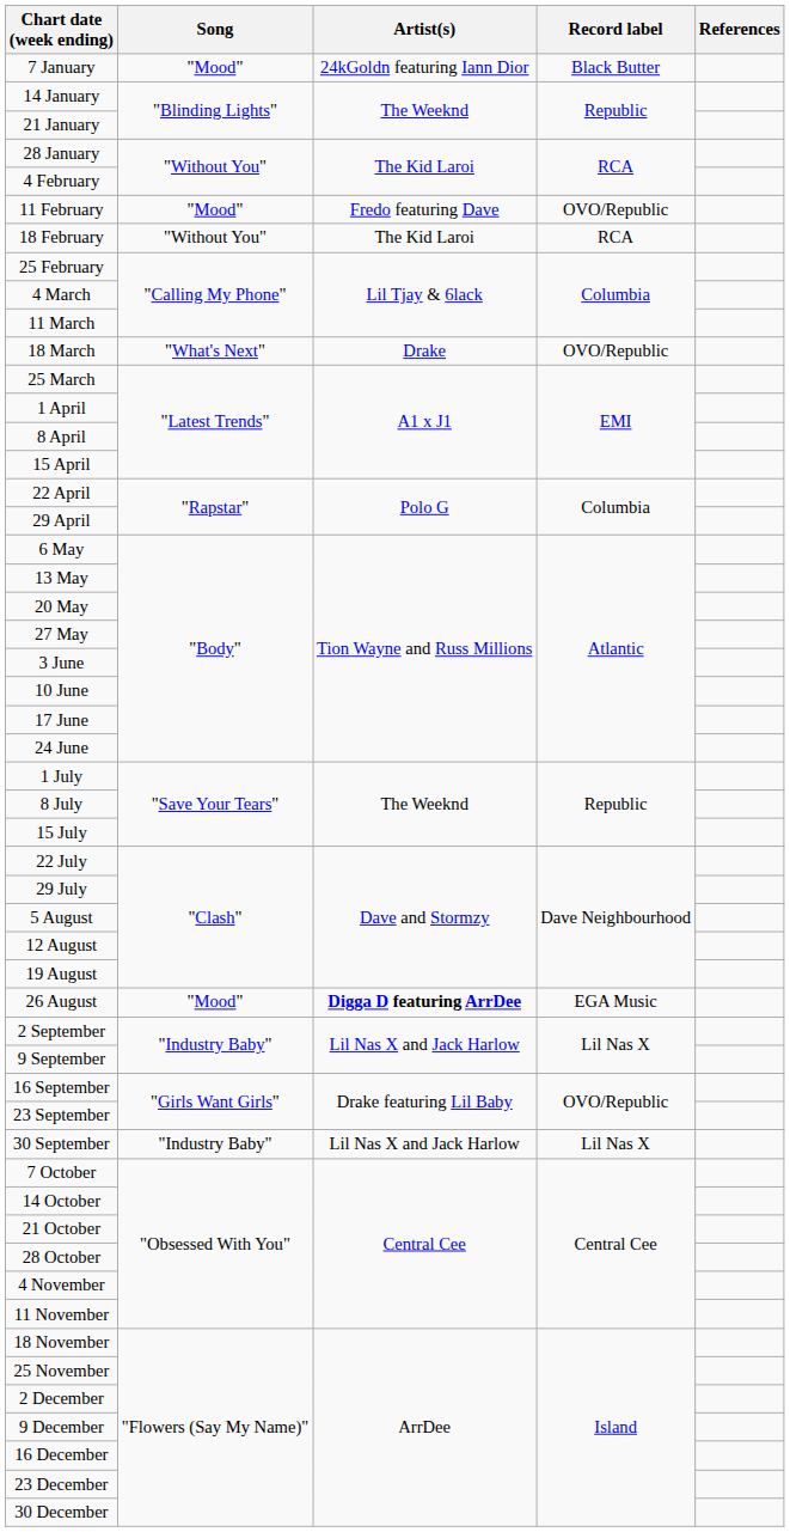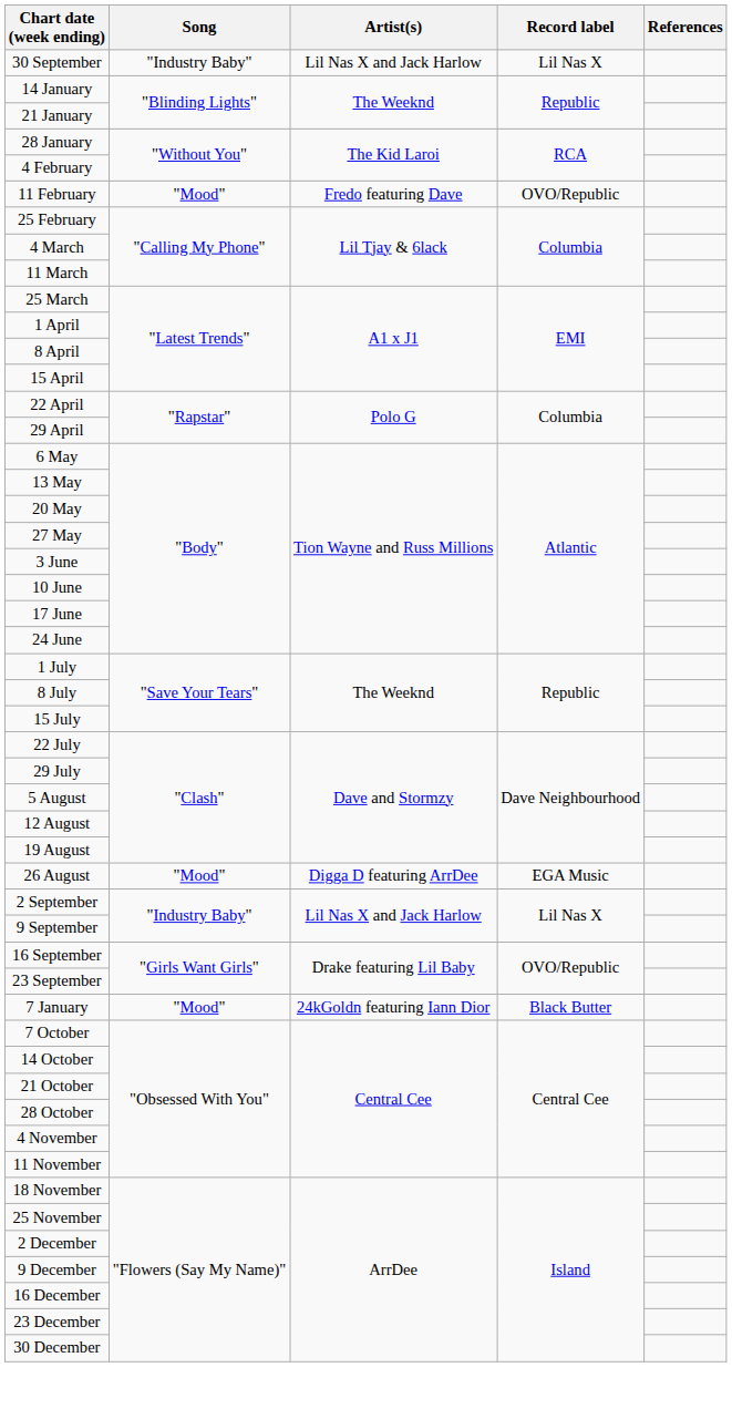rows swapped: 7 January <-> 30 September
- row: 18 February | "Without You" | The Kid Laroi | RCA
- row: 18 March | "What's Next" | Drake | OVO/Republic
26 August | Artist(s): bold -> normal
